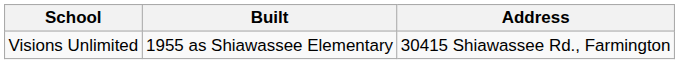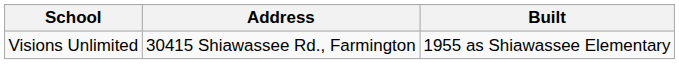columns swapped: Address <-> Built
